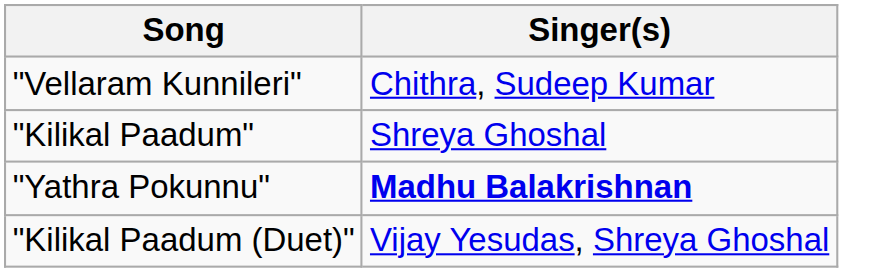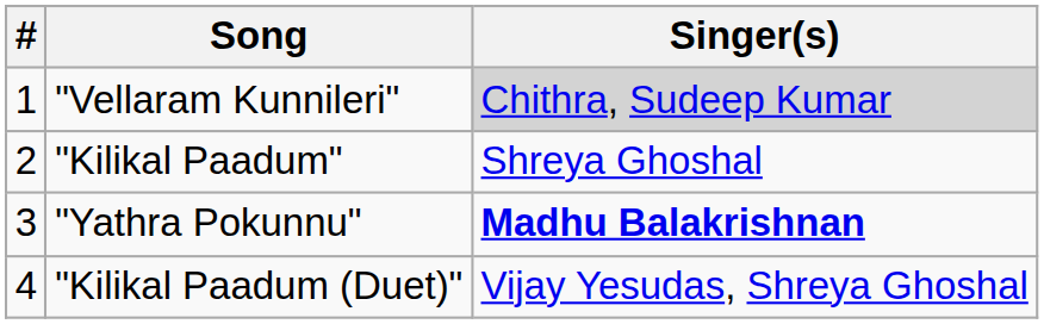+ column: # | 1 | 2 | 3 | 4
"Vellaram Kunnileri" | Singer(s): no background -> lightgrey background
